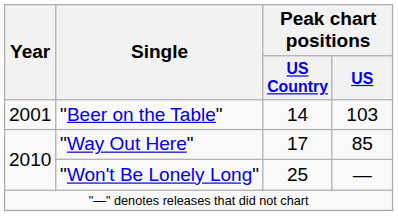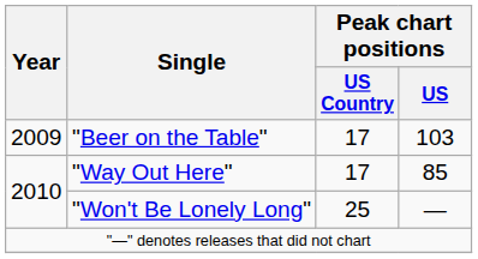"Beer on the Table" | Year: 2001 -> 2009
"Beer on the Table" | Peak chart positions / US Country: 14 -> 17
